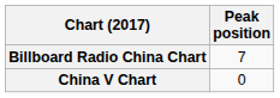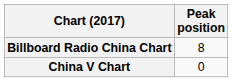Billboard Radio China Chart | Peak position: 7 -> 8
